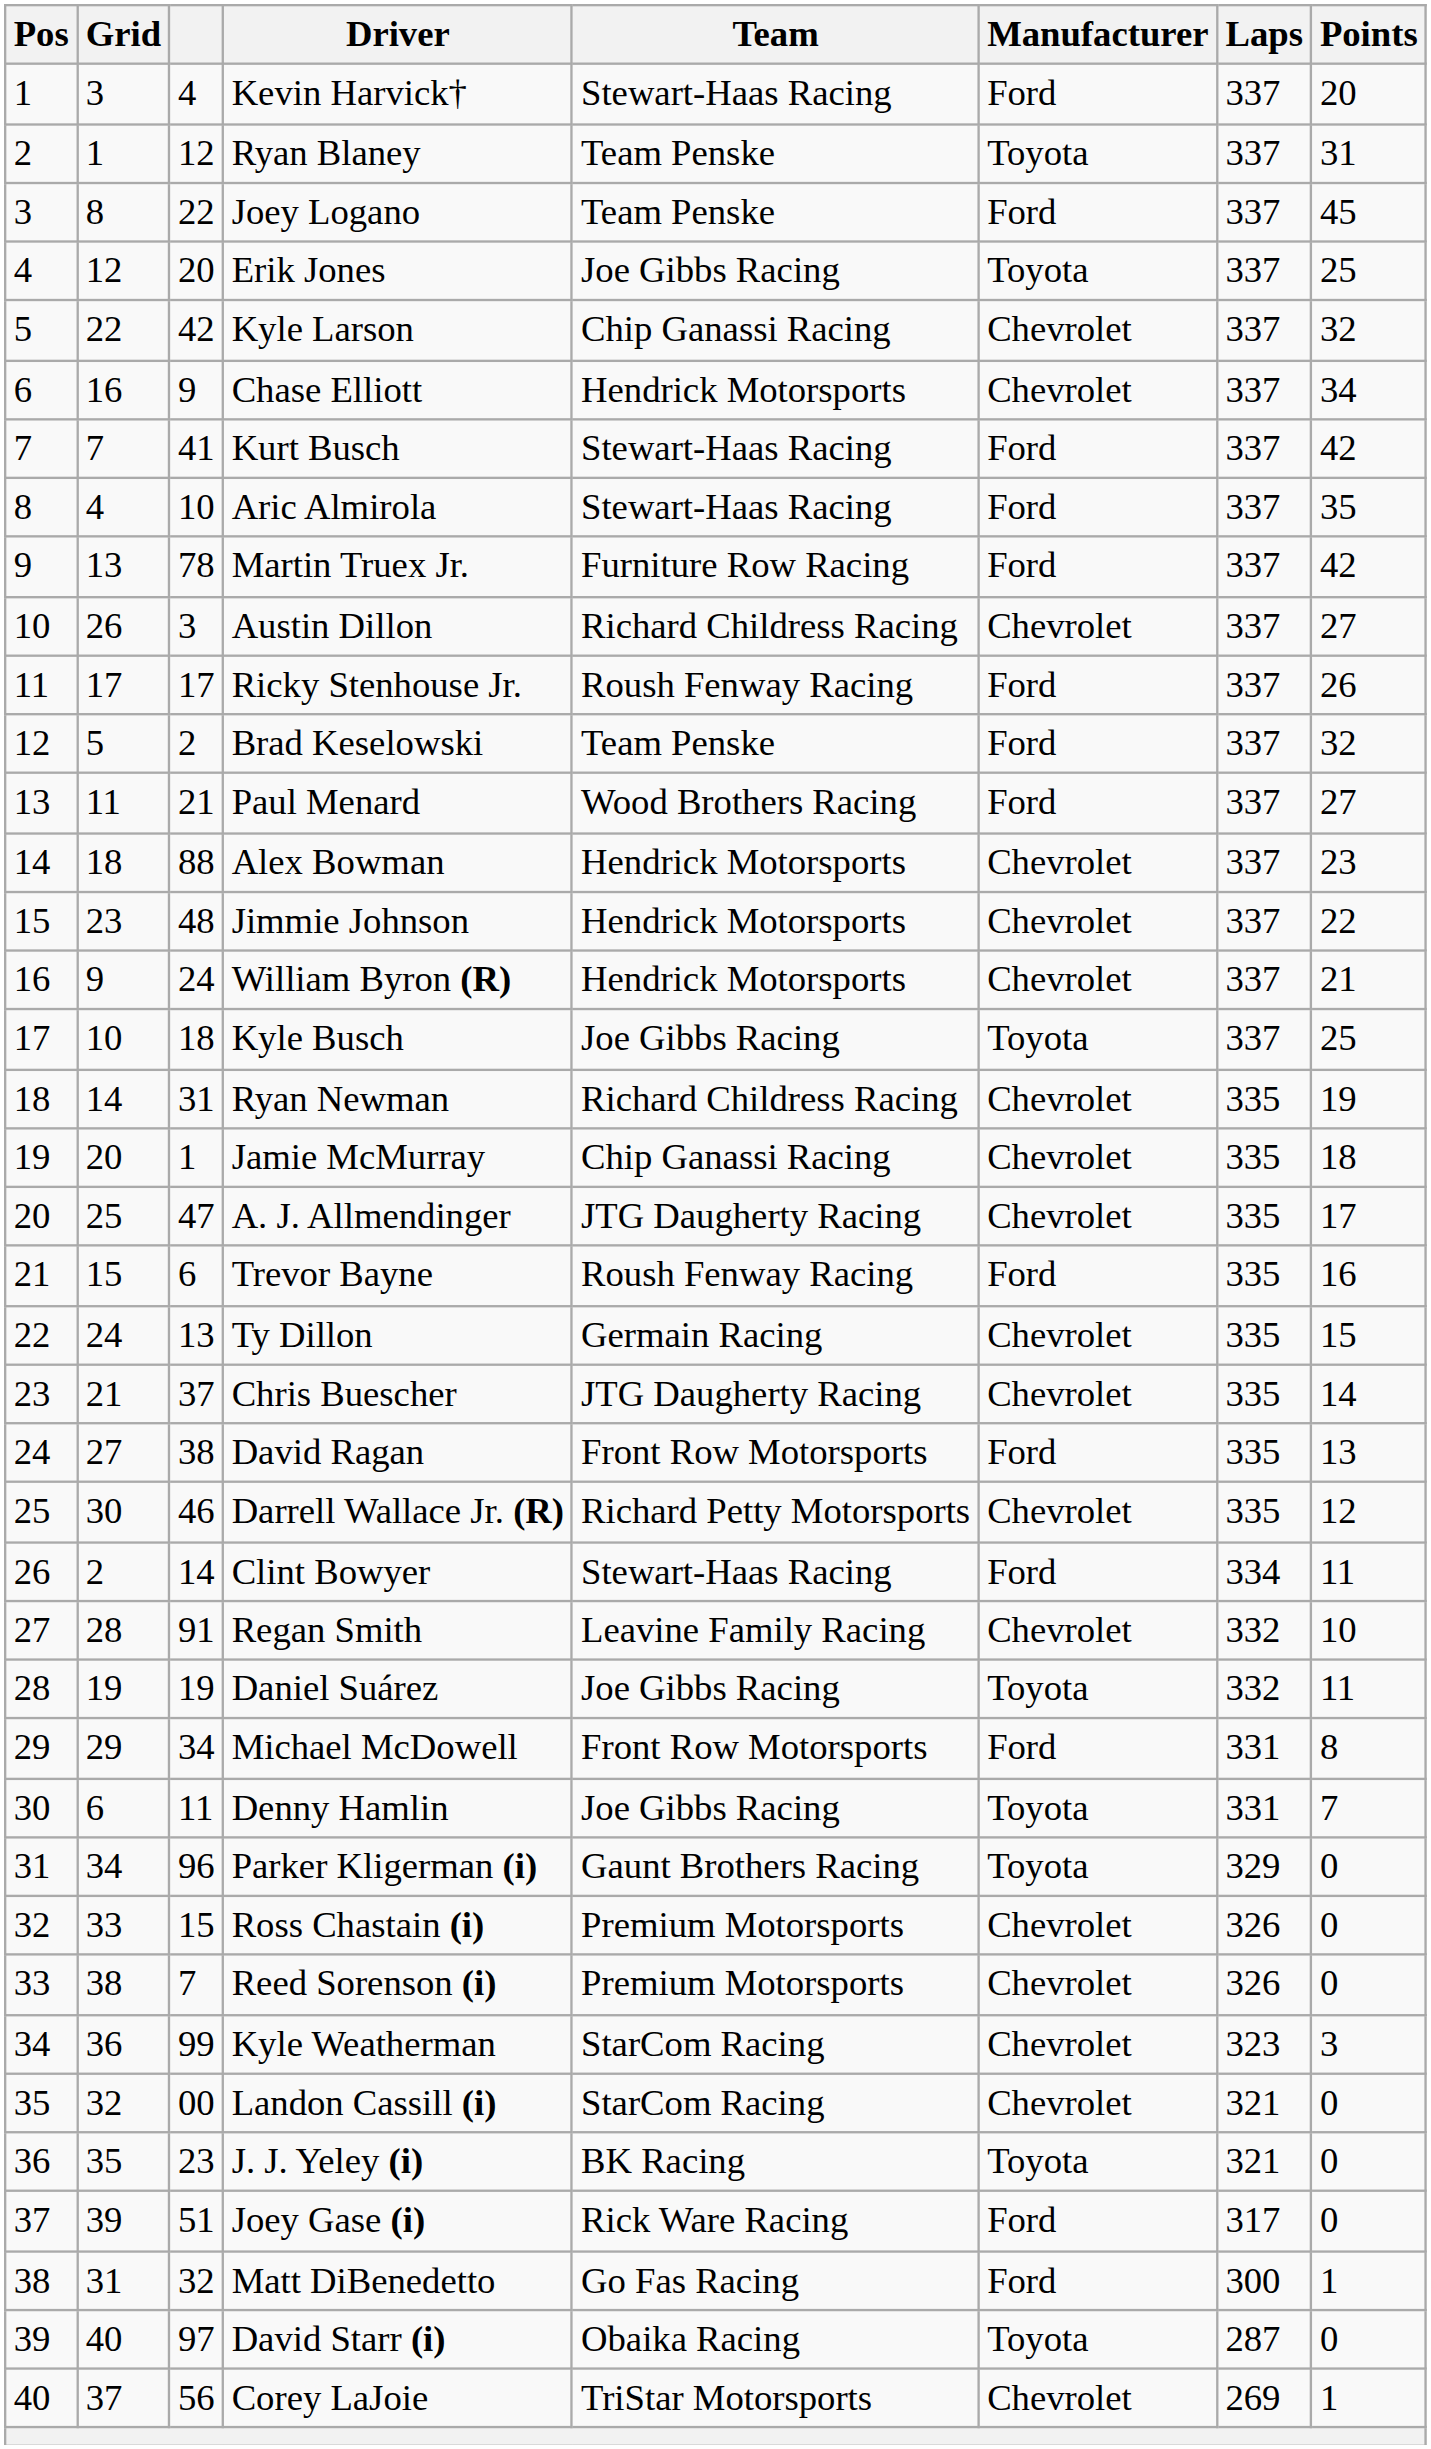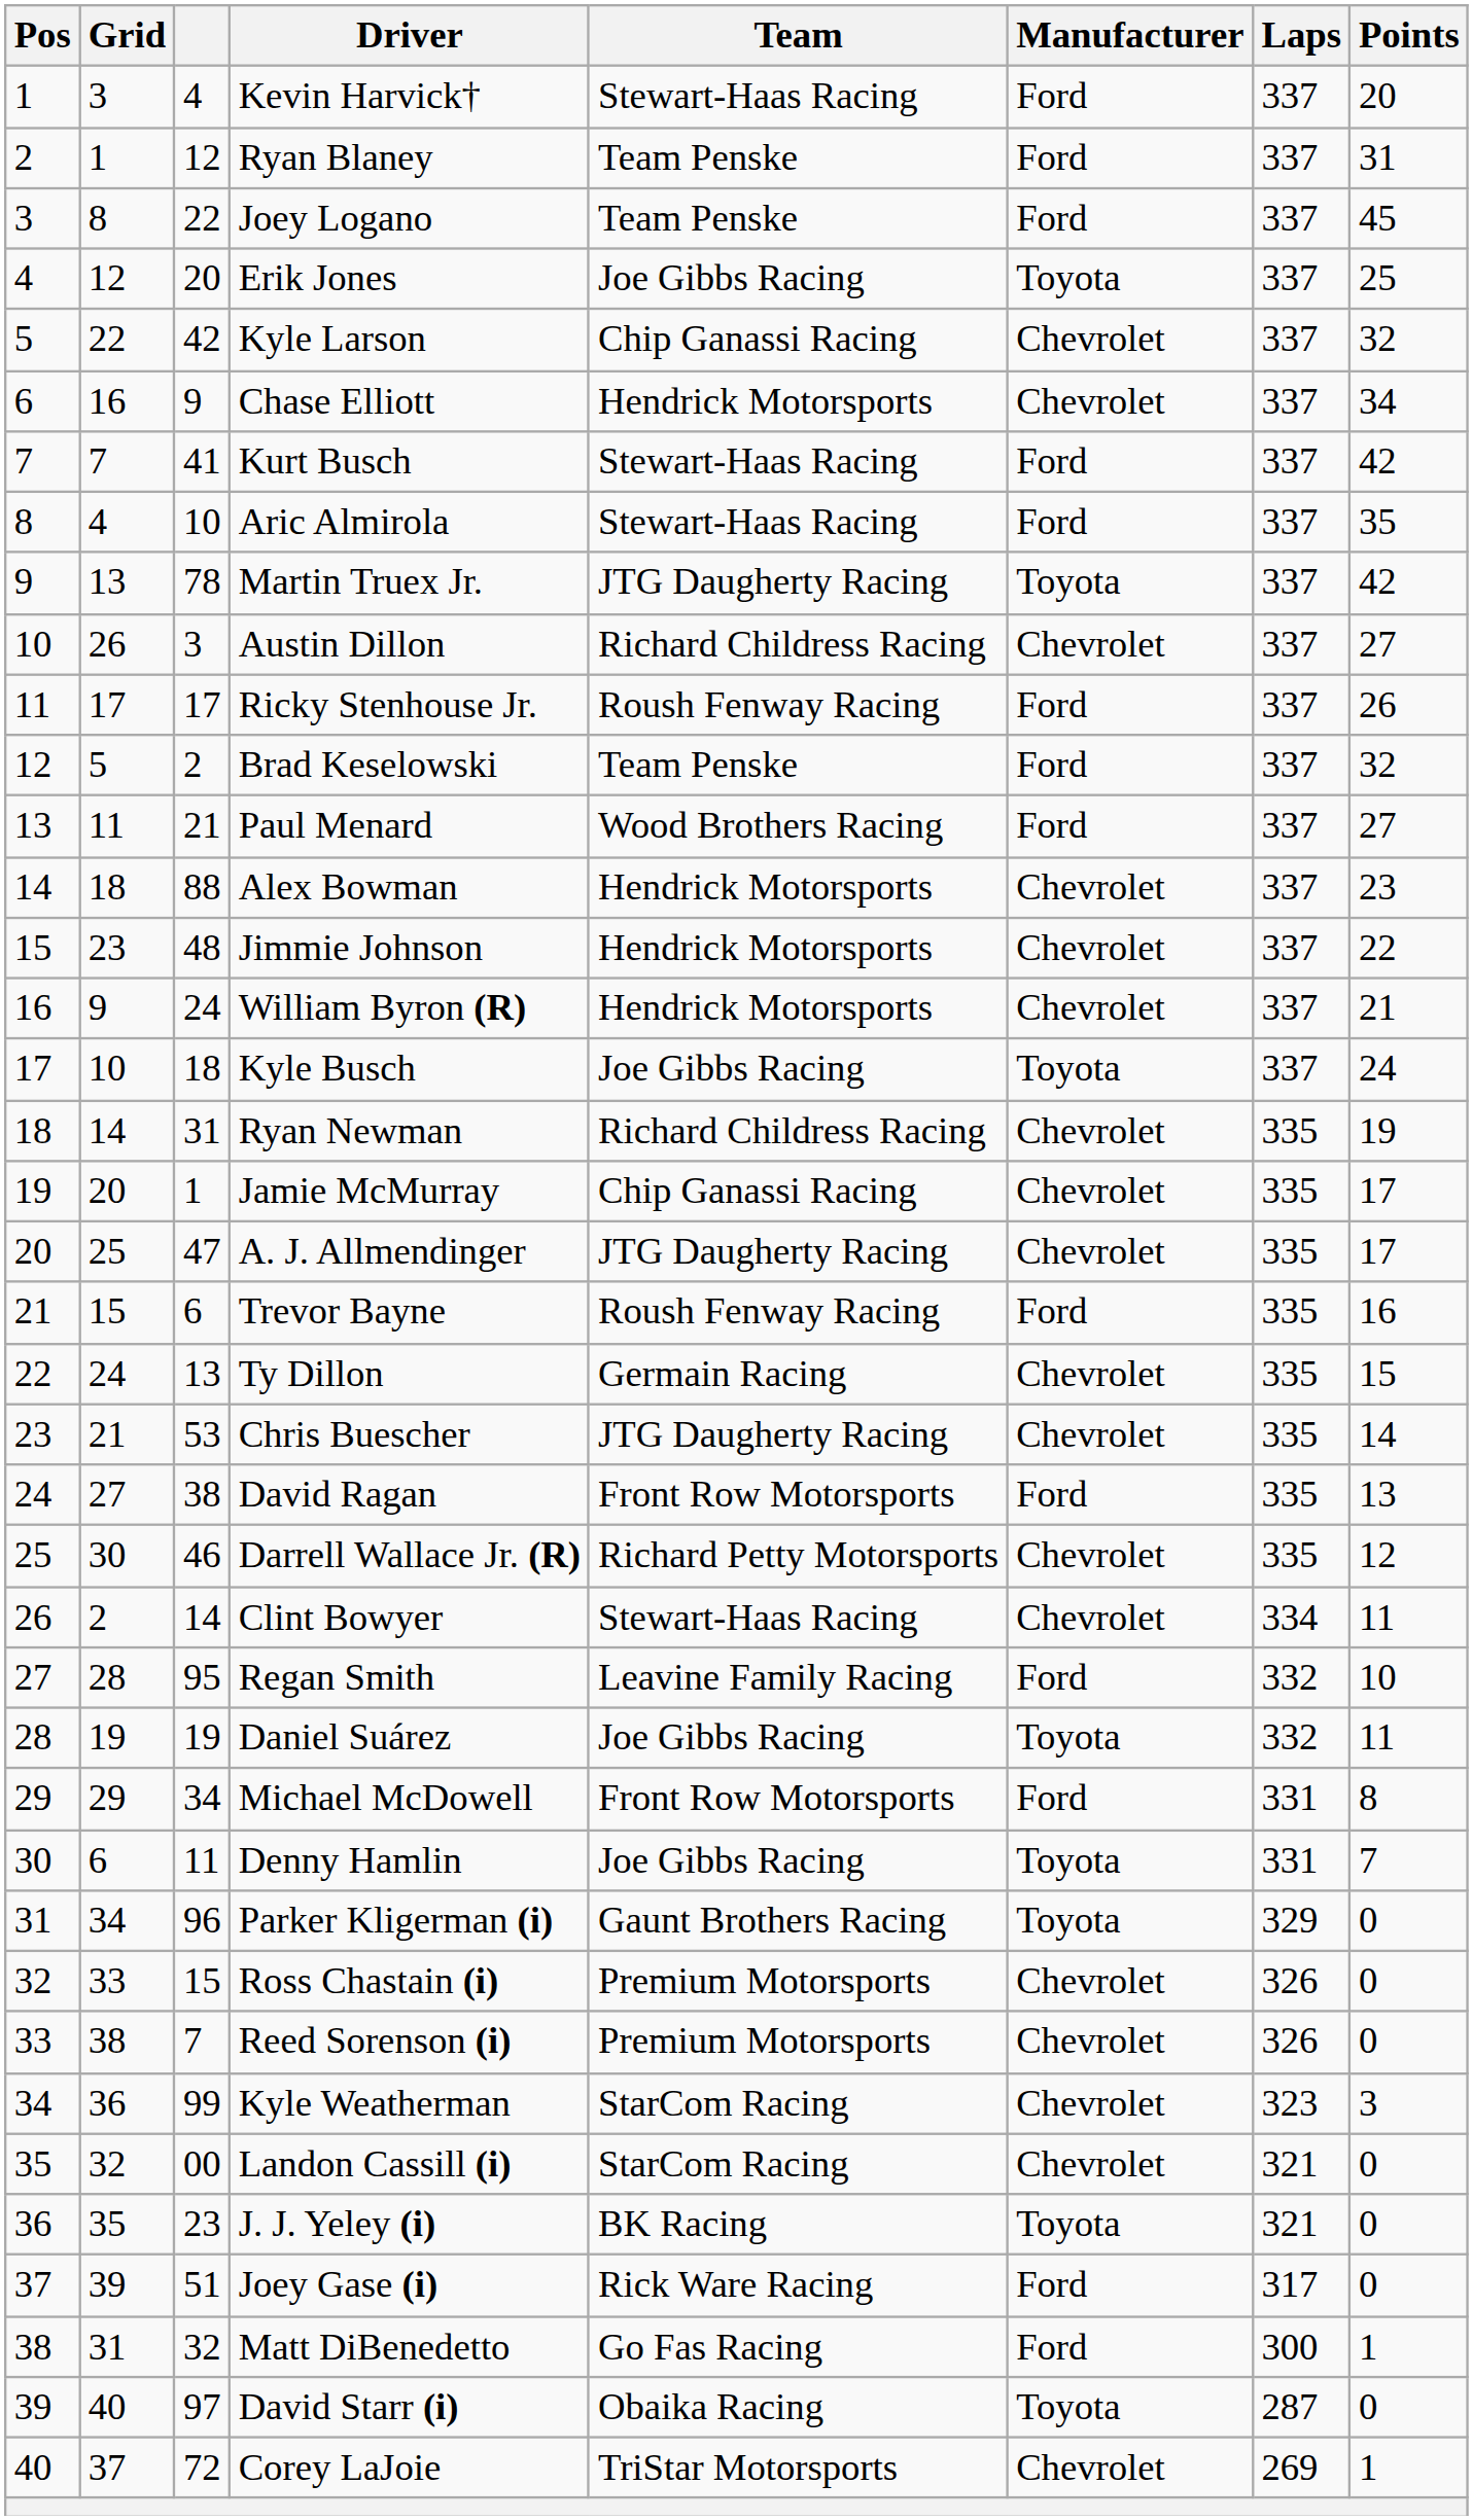Ryan Blaney | Manufacturer: Toyota -> Ford
Martin Truex Jr. | Team: Furniture Row Racing -> JTG Daugherty Racing
Martin Truex Jr. | Manufacturer: Ford -> Toyota
Kyle Busch | Points: 25 -> 24
Jamie McMurray | Points: 18 -> 17
Chris Buescher | column 3: 37 -> 53
Clint Bowyer | Manufacturer: Ford -> Chevrolet
Regan Smith | column 3: 91 -> 95
Regan Smith | Manufacturer: Chevrolet -> Ford
Corey LaJoie | column 3: 56 -> 72
